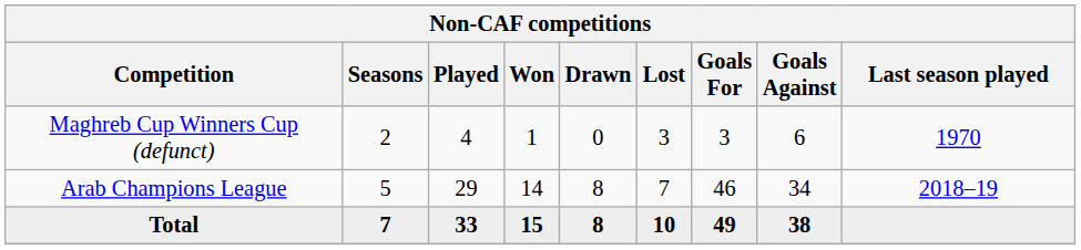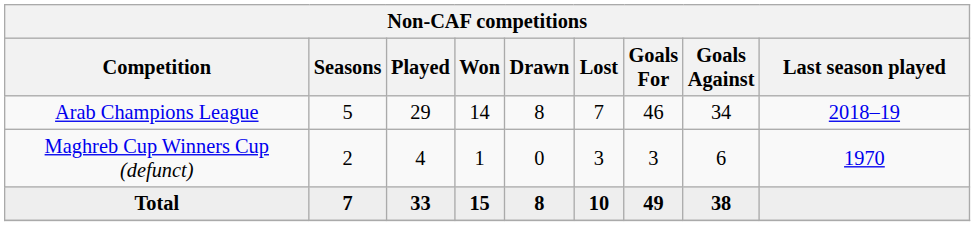rows swapped: Arab Champions League <-> Maghreb Cup Winners Cup (defunct)
